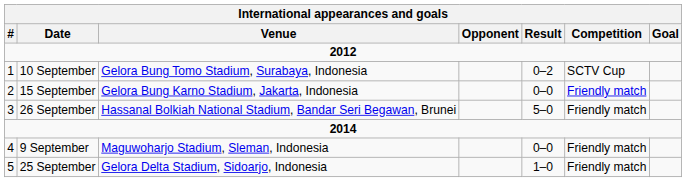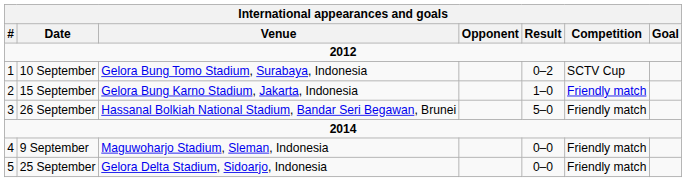15 September | Result: 0–0 -> 1–0
25 September | Result: 1–0 -> 0–0
